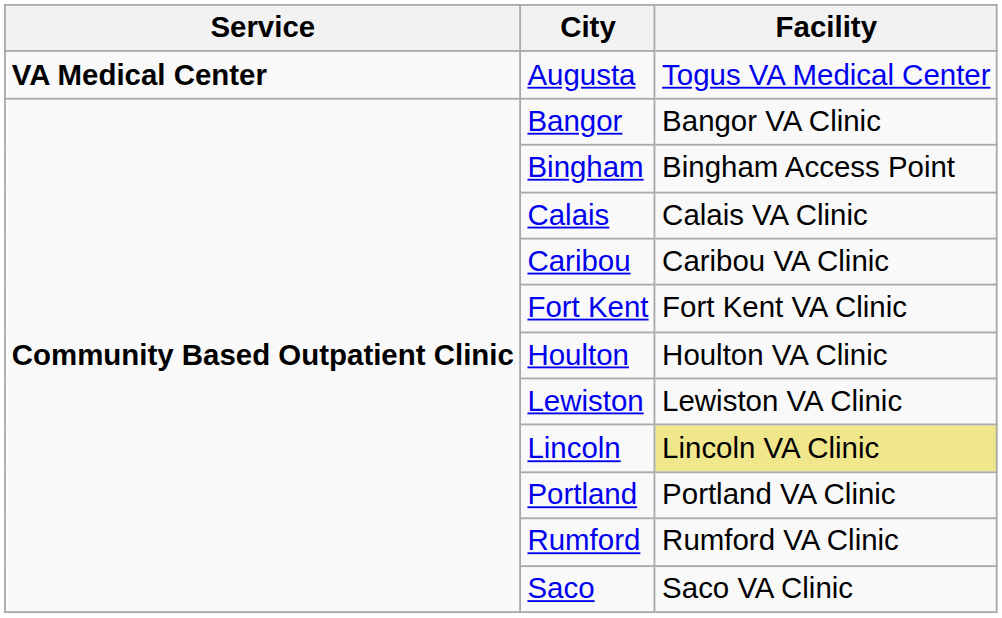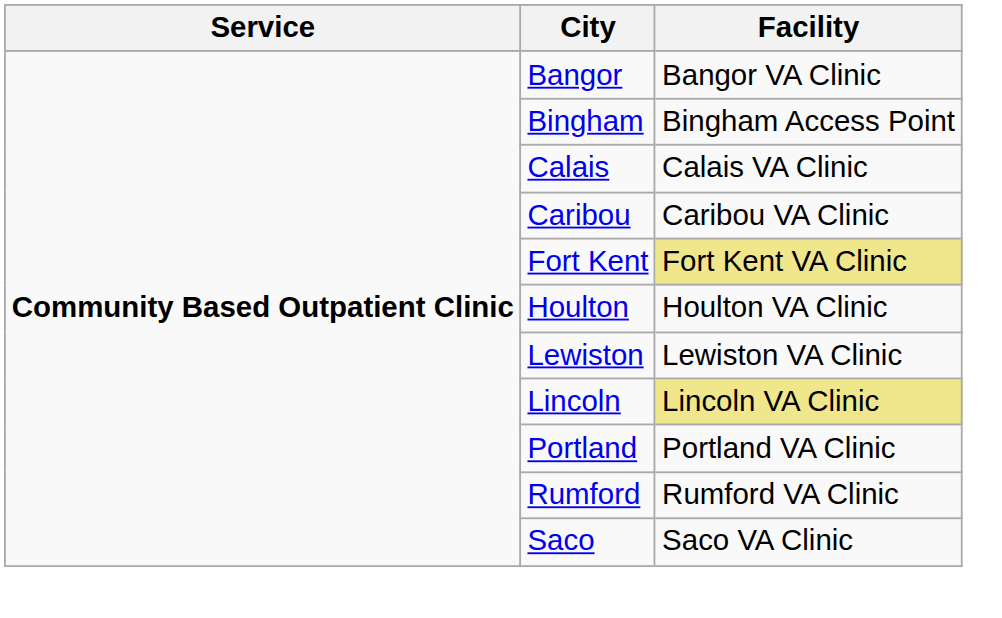- row: VA Medical Center | Augusta | Togus VA Medical Center
Fort Kent | Facility: no background -> khaki background
